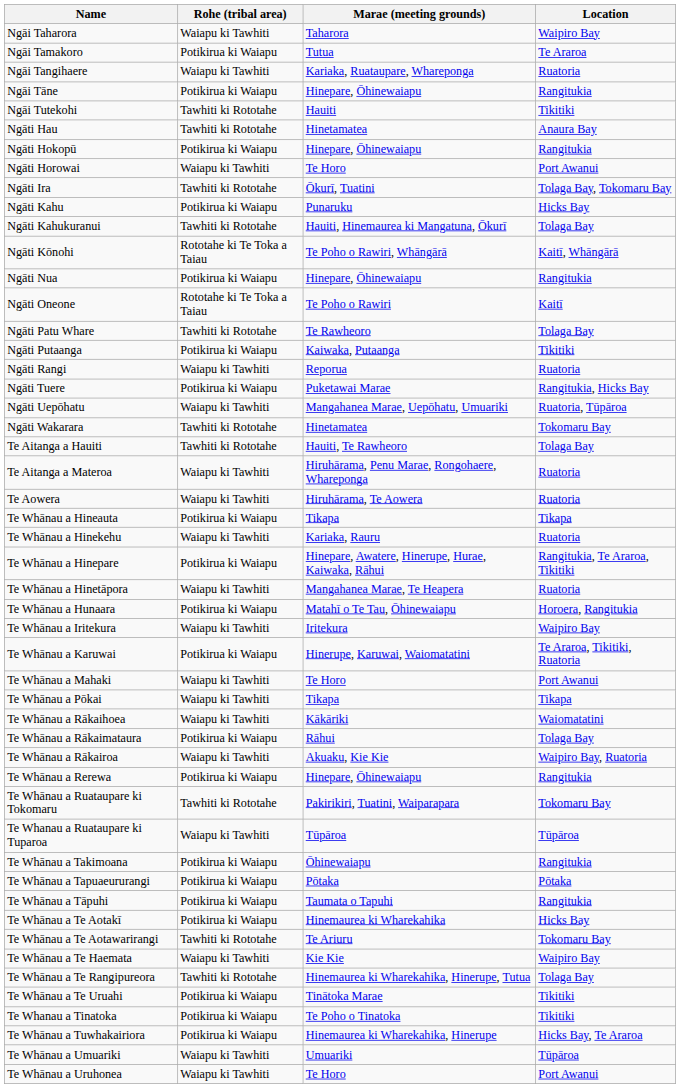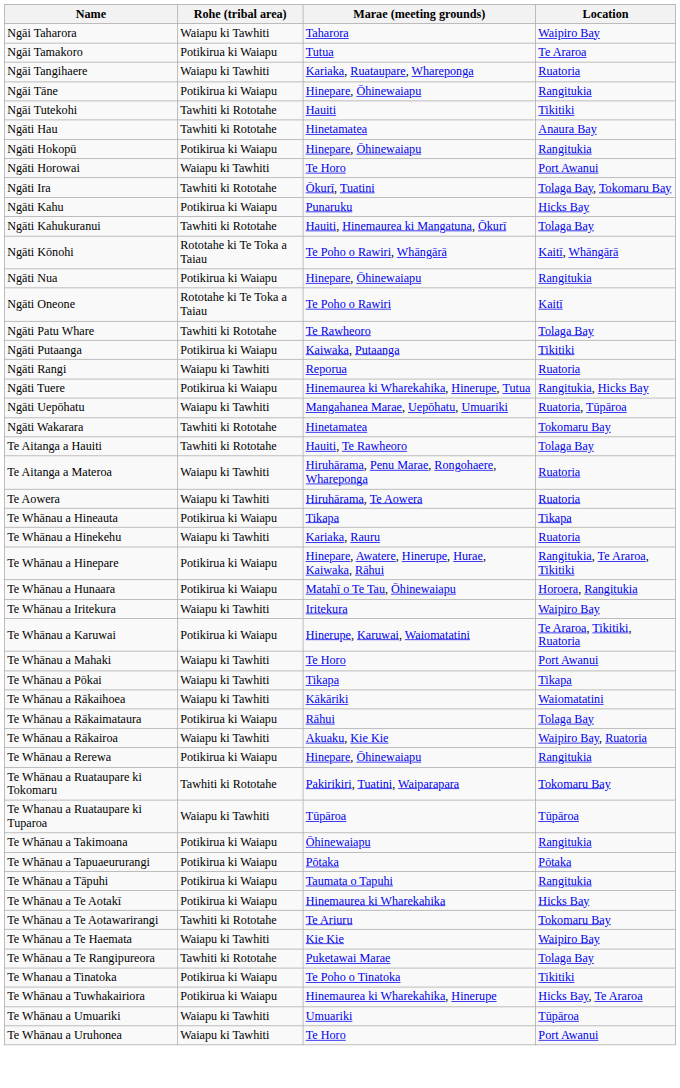Ngāti Tuere | Marae (meeting grounds): Puketawai Marae -> Hinemaurea ki Wharekahika, Hinerupe, Tutua
- row: Te Whānau a Hinetāpora | Waiapu ki Tawhiti | Mangahanea Marae, Te Heapera | Ruatoria
Te Whānau a Te Rangipureora | Marae (meeting grounds): Hinemaurea ki Wharekahika, Hinerupe, Tutua -> Puketawai Marae
- row: Te Whānau a Te Uruahi | Potikirua ki Waiapu | Tinātoka Marae | Tikitiki
